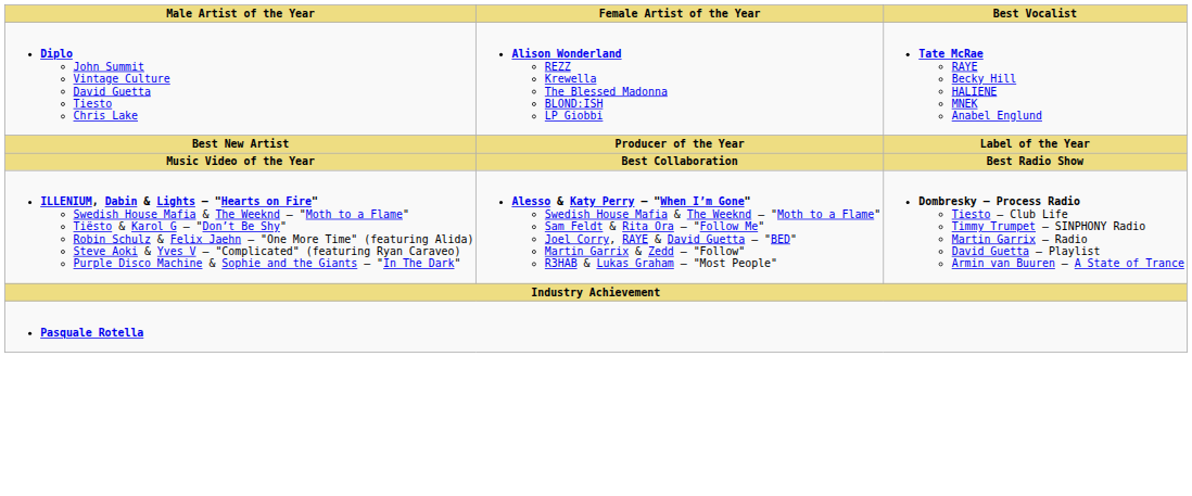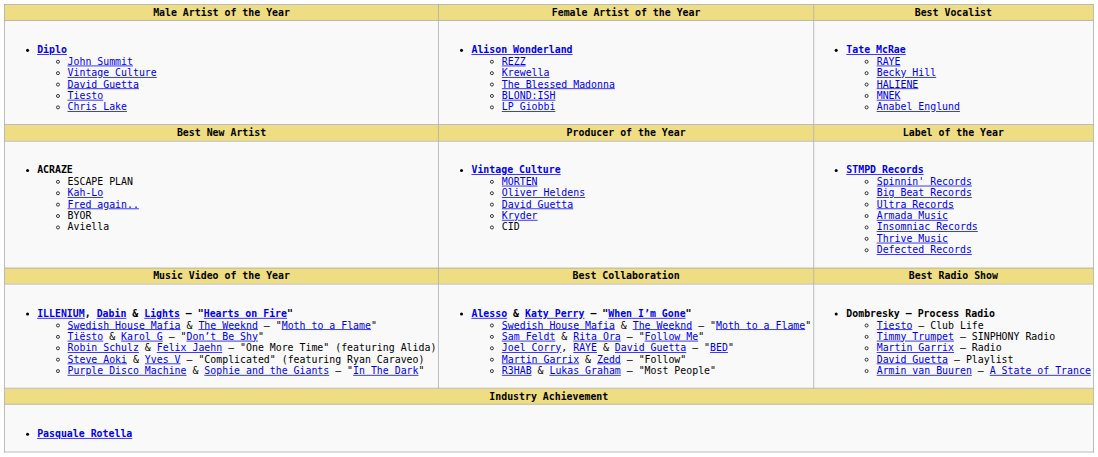+ row: ACRAZE ESCAPE PLAN Kah-Lo Fred again.. BYOR Aviella | Vintage Culture MORTEN Oliver Heldens David Guetta Kryder CID | STMPD Records Spinnin' Records Big Beat Records Ultra Records Armada Music Insomniac Records Thrive Music Defected Records
